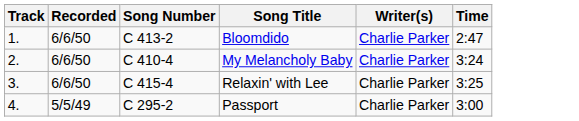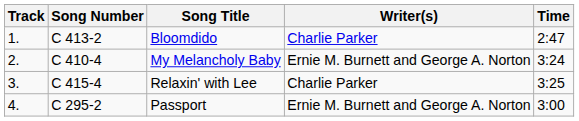- column: Recorded | 6/6/50 | 6/6/50 | 6/6/50 | 5/5/49
My Melancholy Baby | Writer(s): Charlie Parker -> Ernie M. Burnett and George A. Norton
Passport | Writer(s): Charlie Parker -> Ernie M. Burnett and George A. Norton
